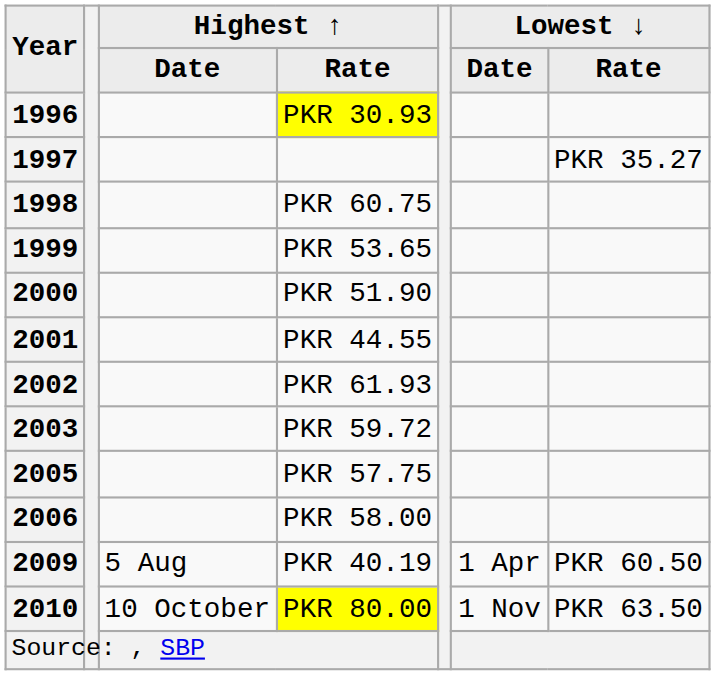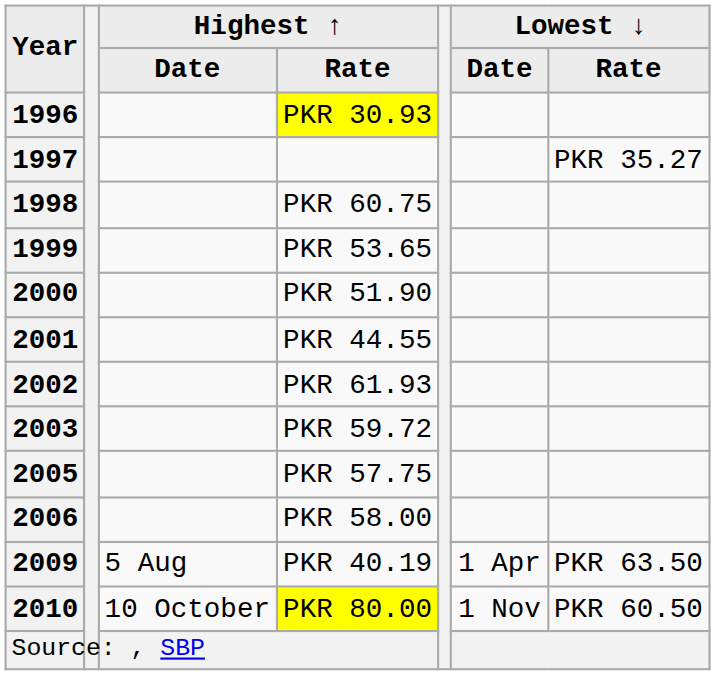2009 | Lowest ↓ / Rate: PKR 60.50 -> PKR 63.50
2010 | Lowest ↓ / Rate: PKR 63.50 -> PKR 60.50
